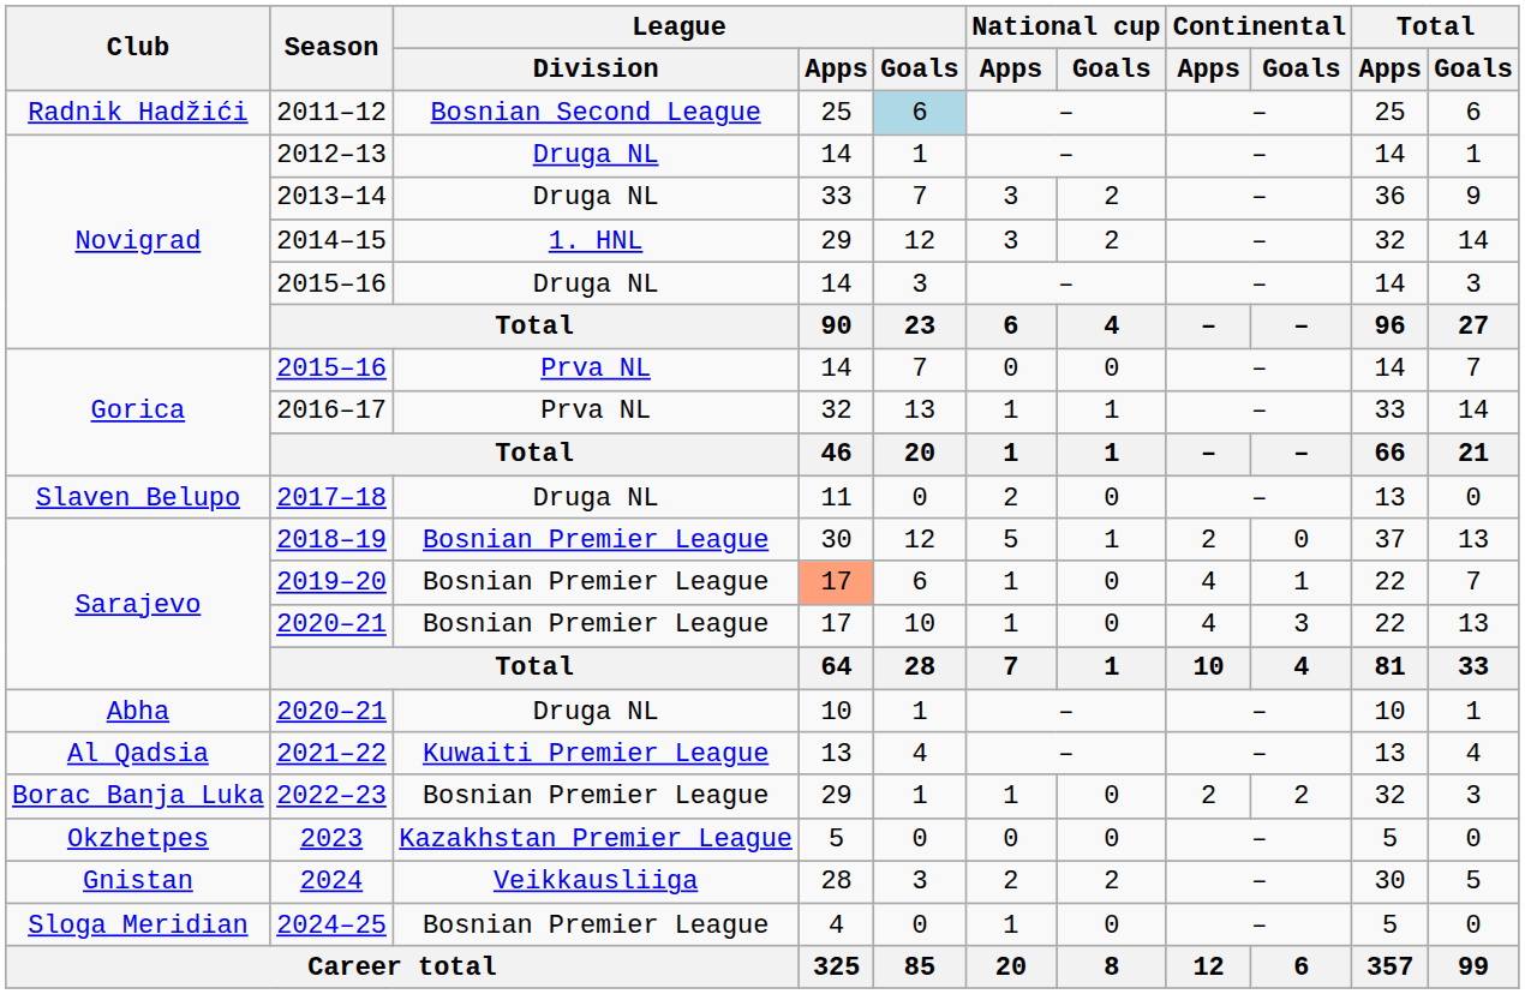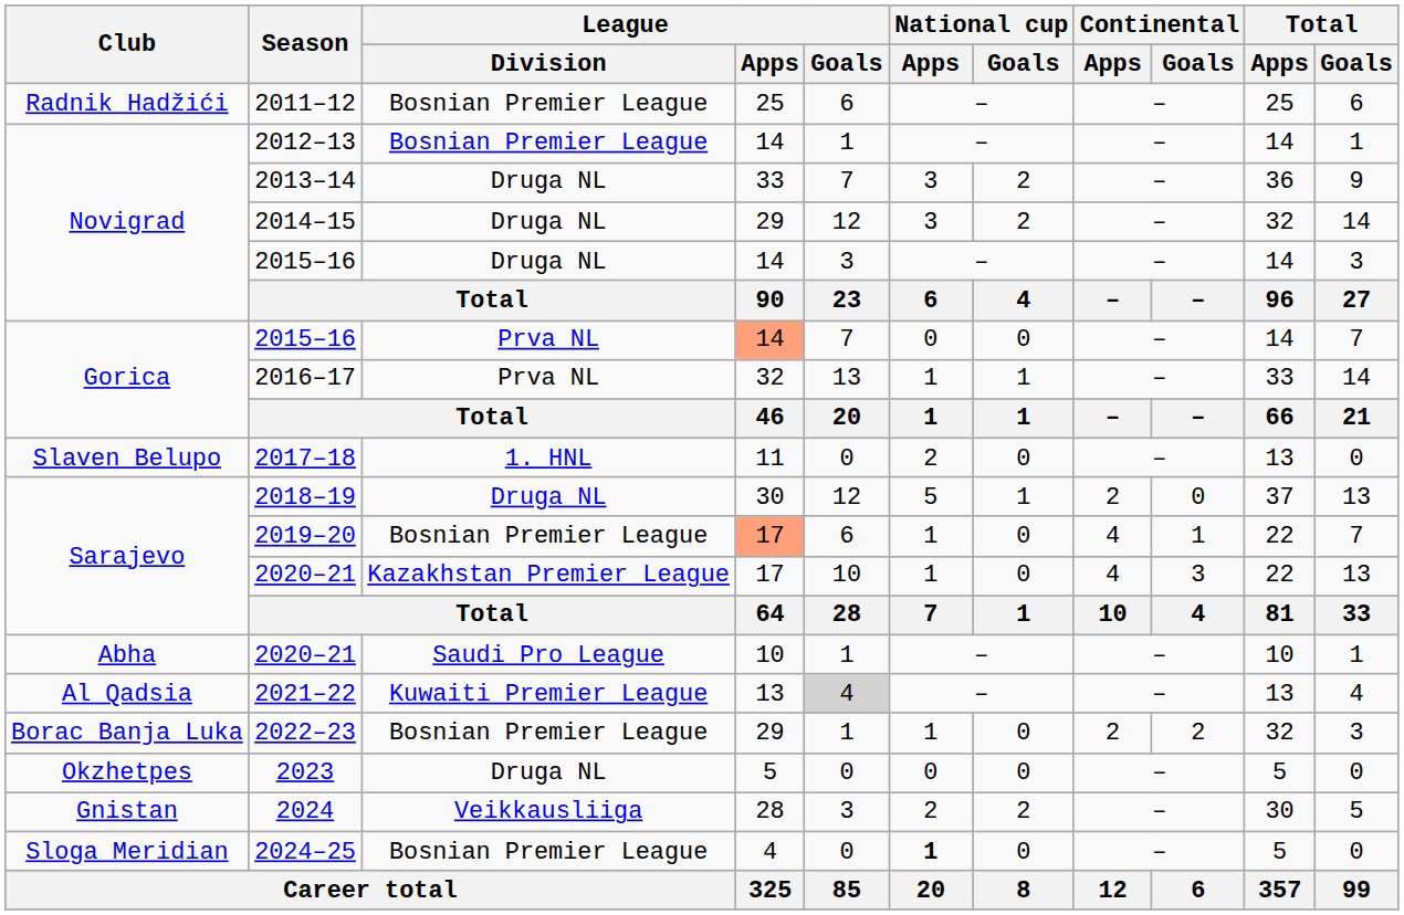2011–12 | League / Division: Bosnian Second League -> Bosnian Premier League
2011–12 | League / Goals: lightblue background -> no background
2012–13 | League / Division: Druga NL -> Bosnian Premier League
2014–15 | League / Division: 1. HNL -> Druga NL
Gorica / 2015–16 | League / Apps: no background -> lightsalmon background
2017–18 | League / Division: Druga NL -> 1. HNL
2018–19 | League / Division: Bosnian Premier League -> Druga NL
Sarajevo / 2020–21 | League / Division: Bosnian Premier League -> Kazakhstan Premier League
Abha / 2020–21 | League / Division: Druga NL -> Saudi Pro League
2021–22 | League / Goals: no background -> lightgrey background
2023 | League / Division: Kazakhstan Premier League -> Druga NL
2024–25 | National cup / Apps: normal -> bold
